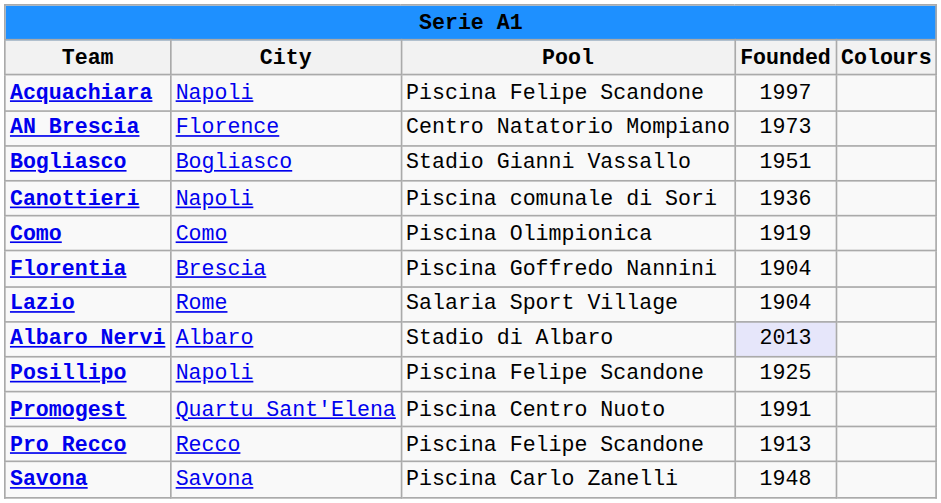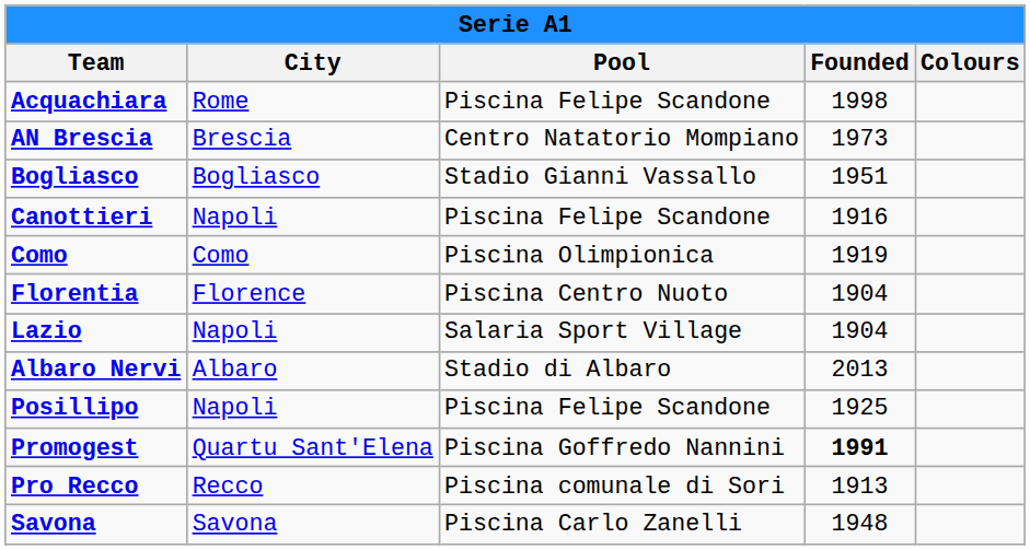Acquachiara | City: Napoli -> Rome
Acquachiara | Founded: 1997 -> 1998
AN Brescia | City: Florence -> Brescia
Canottieri | Pool: Piscina comunale di Sori -> Piscina Felipe Scandone
Canottieri | Founded: 1936 -> 1916
Florentia | City: Brescia -> Florence
Florentia | Pool: Piscina Goffredo Nannini -> Piscina Centro Nuoto
Lazio | City: Rome -> Napoli
Albaro Nervi | Founded: lavender background -> no background
Promogest | Pool: Piscina Centro Nuoto -> Piscina Goffredo Nannini
Promogest | Founded: normal -> bold
Pro Recco | Pool: Piscina Felipe Scandone -> Piscina comunale di Sori
